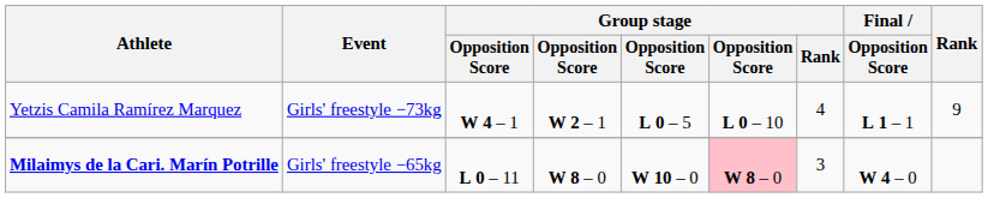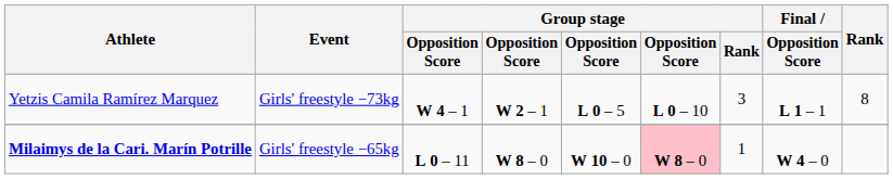Yetzis Camila Ramírez Marquez | Group stage / Rank: 4 -> 3
Yetzis Camila Ramírez Marquez | Rank: 9 -> 8
Milaimys de la Cari. Marín Potrille | Group stage / Rank: 3 -> 1
